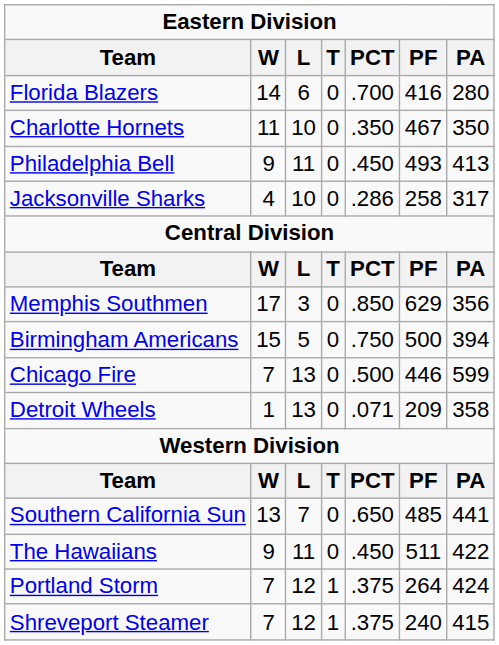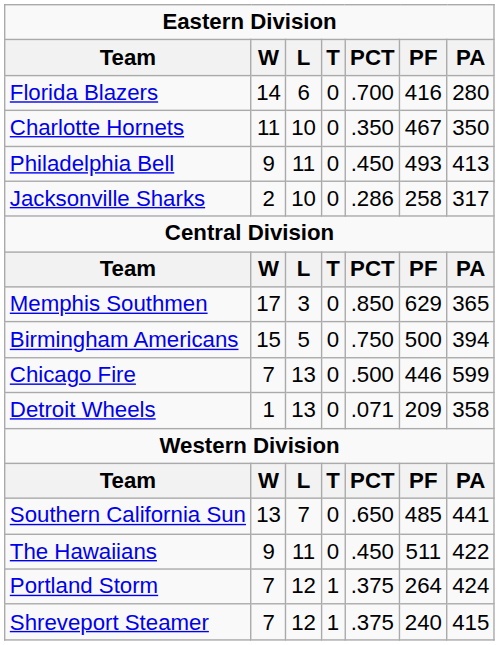Jacksonville Sharks | W: 4 -> 2
Memphis Southmen | PA: 356 -> 365
